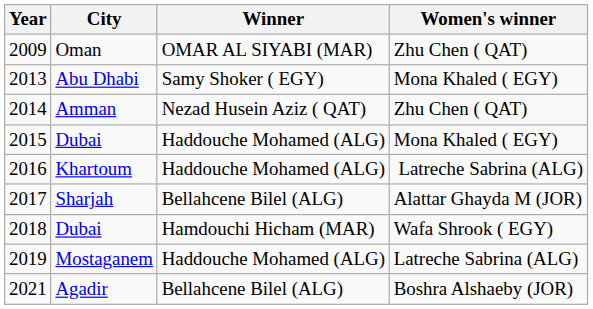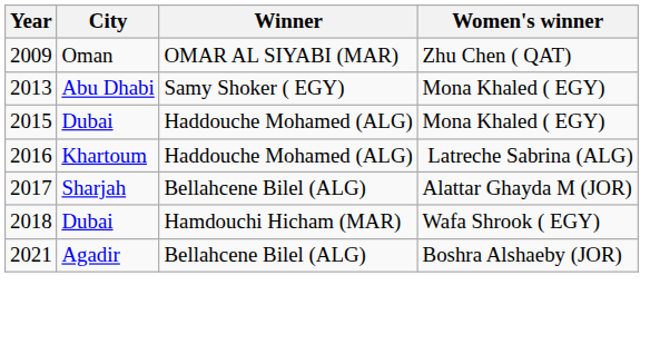- row: 2014 | Amman | Nezad Husein Aziz ( QAT) | Zhu Chen ( QAT)
- row: 2019 | Mostaganem | Haddouche Mohamed (ALG) | Latreche Sabrina (ALG)
